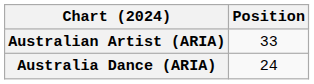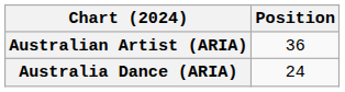Australian Artist (ARIA) | Position: 33 -> 36
